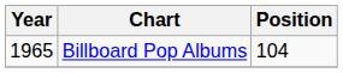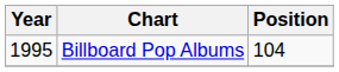Billboard Pop Albums | Year: 1965 -> 1995
